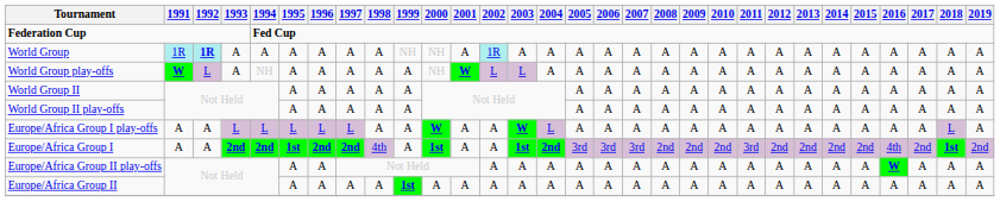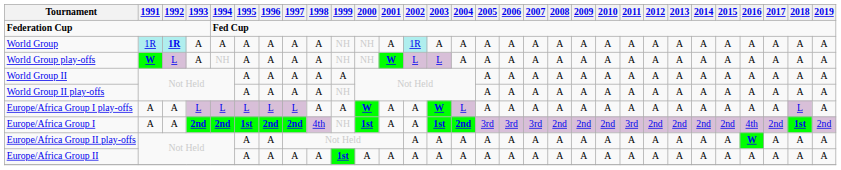World Group play-offs | 1999: A -> NH
World Group II play-offs | 1999: A -> NH
Europe/Africa Group I | 1999: A -> NH
